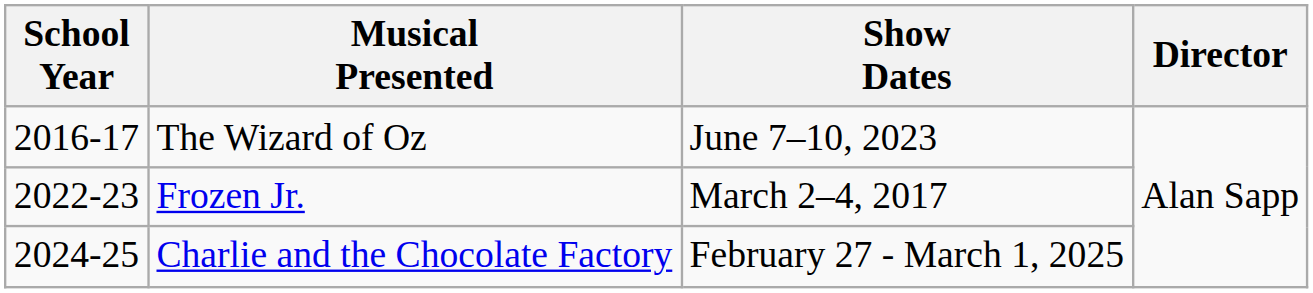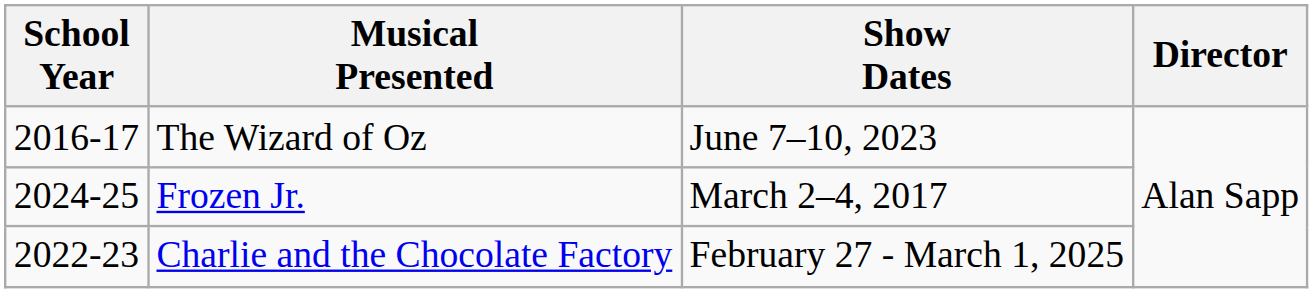Frozen Jr. | School Year: 2022-23 -> 2024-25
Charlie and the Chocolate Factory | School Year: 2024-25 -> 2022-23
